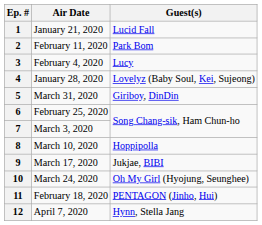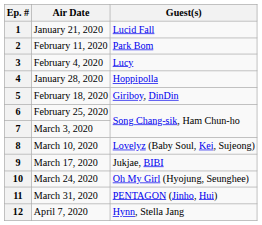4 | Guest(s): Lovelyz (Baby Soul, Kei, Sujeong) -> Hoppipolla
5 | Air Date: March 31, 2020 -> February 18, 2020
8 | Guest(s): Hoppipolla -> Lovelyz (Baby Soul, Kei, Sujeong)
11 | Air Date: February 18, 2020 -> March 31, 2020
